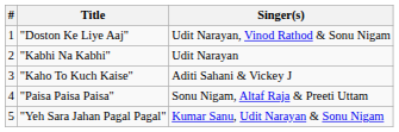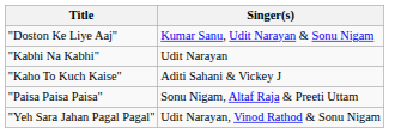- column: # | 1 | 2 | 3 | 4 | 5
"Doston Ke Liye Aaj" | Singer(s): Udit Narayan, Vinod Rathod & Sonu Nigam -> Kumar Sanu, Udit Narayan & Sonu Nigam
"Yeh Sara Jahan Pagal Pagal" | Singer(s): Kumar Sanu, Udit Narayan & Sonu Nigam -> Udit Narayan, Vinod Rathod & Sonu Nigam
